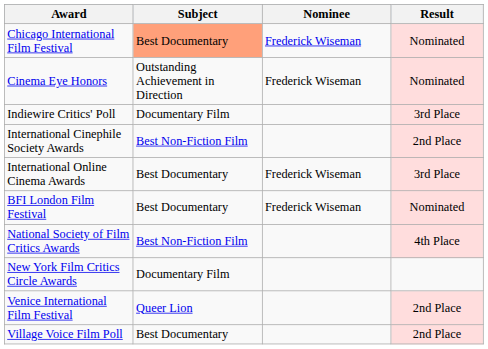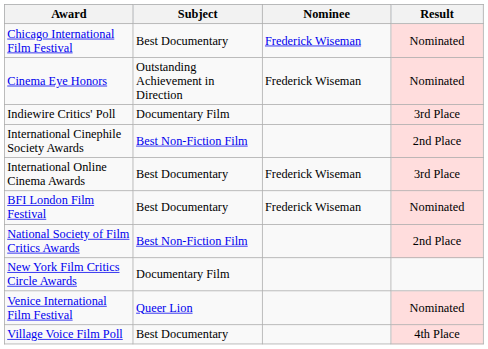Chicago International Film Festival | Subject: lightsalmon background -> no background
National Society of Film Critics Awards | Result: 4th Place -> 2nd Place
Venice International Film Festival | Result: 2nd Place -> Nominated
Village Voice Film Poll | Result: 2nd Place -> 4th Place
